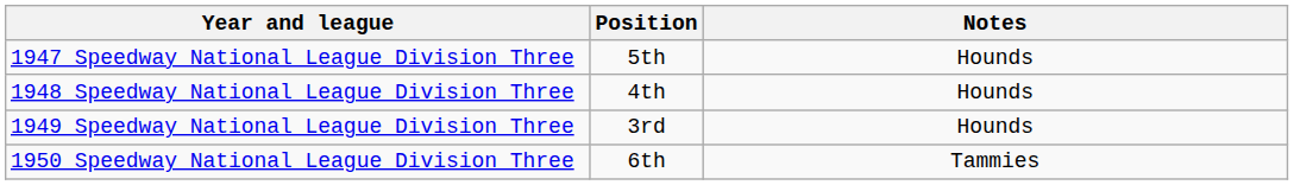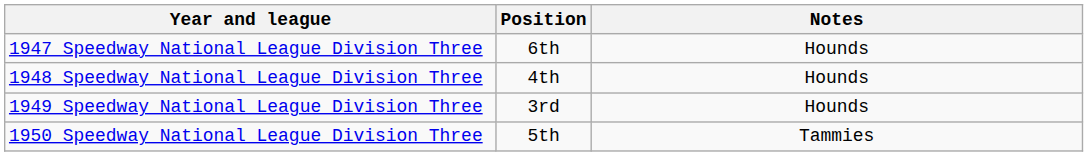1947 Speedway National League Division Three | Position: 5th -> 6th
1950 Speedway National League Division Three | Position: 6th -> 5th
